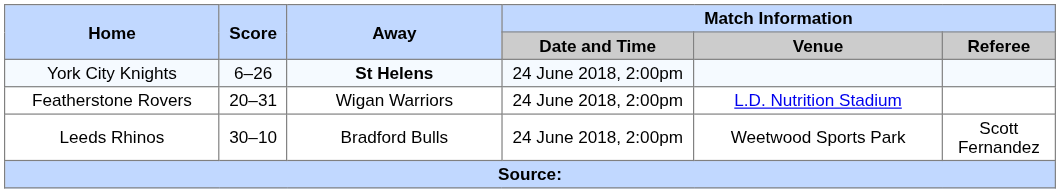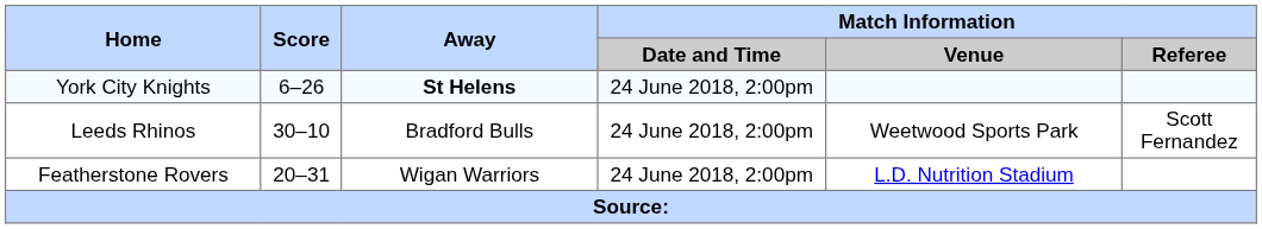rows swapped: Leeds Rhinos <-> Featherstone Rovers
